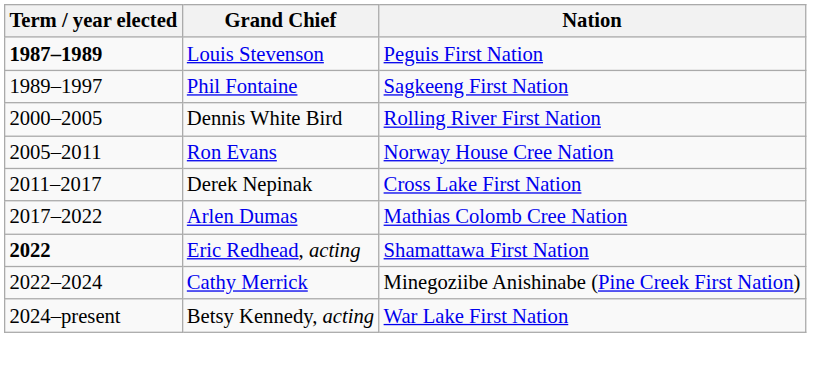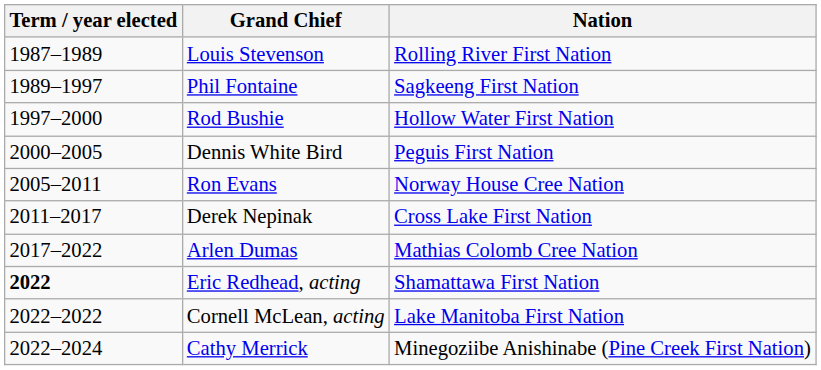Louis Stevenson | Term / year elected: bold -> normal
Louis Stevenson | Nation: Peguis First Nation -> Rolling River First Nation
+ row: 1997–2000 | Rod Bushie | Hollow Water First Nation
Dennis White Bird | Nation: Rolling River First Nation -> Peguis First Nation
+ row: 2022–2022 | Cornell McLean, acting | Lake Manitoba First Nation
- row: 2024–present | Betsy Kennedy, acting | War Lake First Nation
